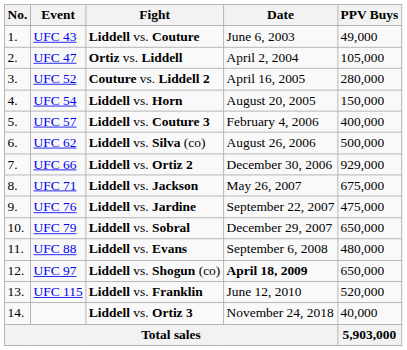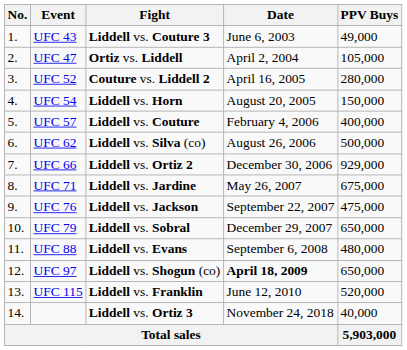UFC 43 | Fight: Liddell vs. Couture -> Liddell vs. Couture 3
UFC 57 | Fight: Liddell vs. Couture 3 -> Liddell vs. Couture
UFC 71 | Fight: Liddell vs. Jackson -> Liddell vs. Jardine
UFC 76 | Fight: Liddell vs. Jardine -> Liddell vs. Jackson
